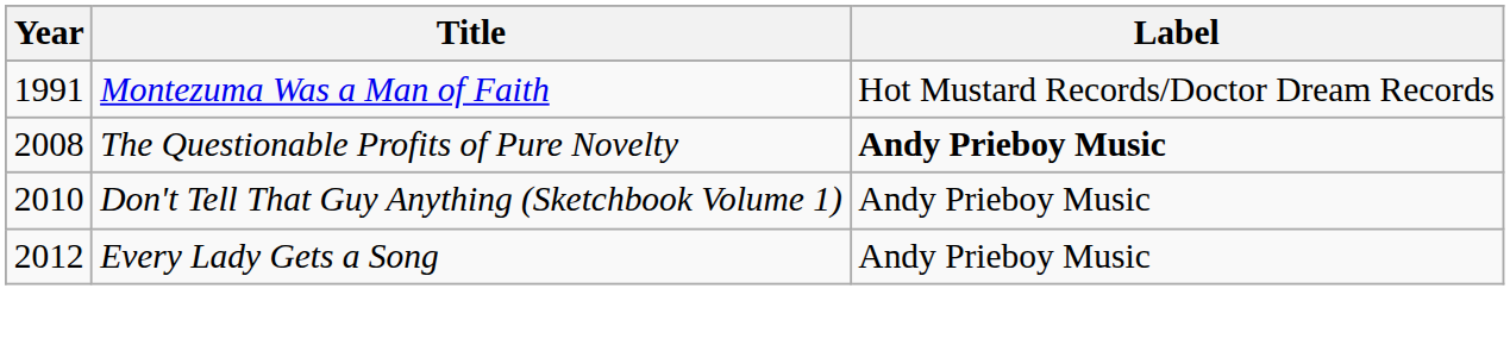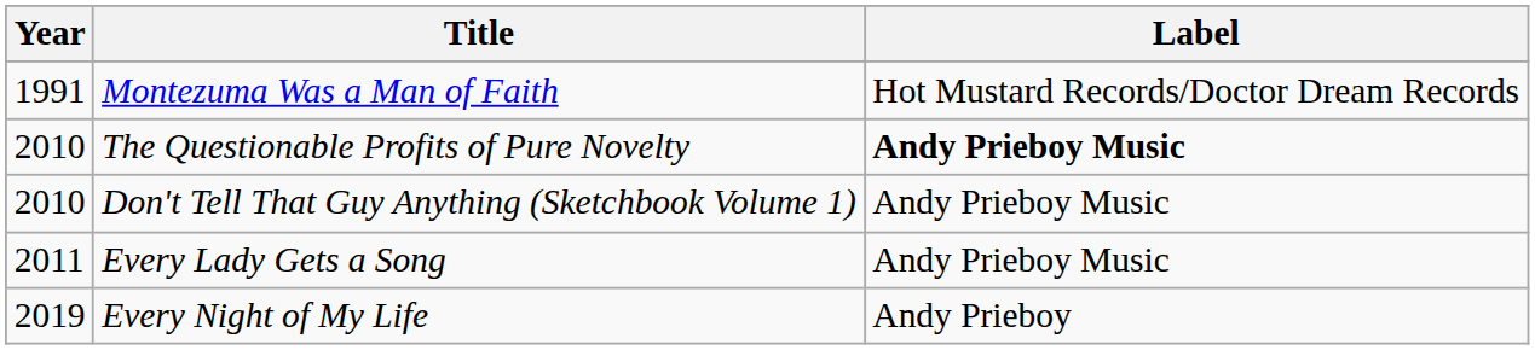The Questionable Profits of Pure Novelty | Year: 2008 -> 2010
Every Lady Gets a Song | Year: 2012 -> 2011
+ row: 2019 | Every Night of My Life | Andy Prieboy
